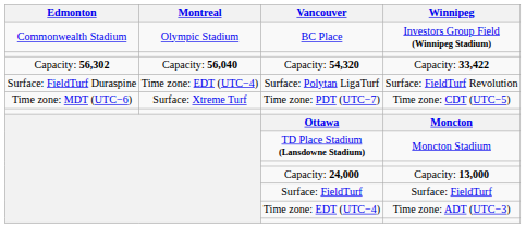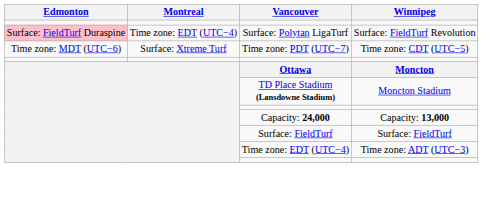- row: Commonwealth Stadium | Olympic Stadium | BC Place | Investors Group Field (Winnipeg Stadium)
- row: Capacity: 56,302 | Capacity: 56,040 | Capacity: 54,320 | Capacity: 33,422
Surface: Polytan LigaTurf | Edmonton: no background -> pink background
